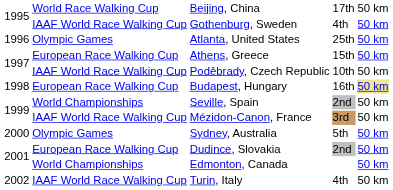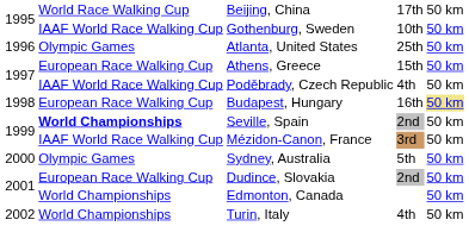Gothenburg, Sweden | column 4: 4th -> 10th
Poděbrady, Czech Republic | column 4: 10th -> 4th
Seville, Spain | column 2: normal -> bold
Turin, Italy | column 2: IAAF World Race Walking Cup -> World Championships
